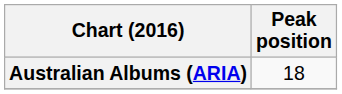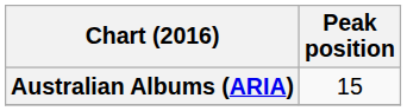Australian Albums (ARIA) | Peak position: 18 -> 15
